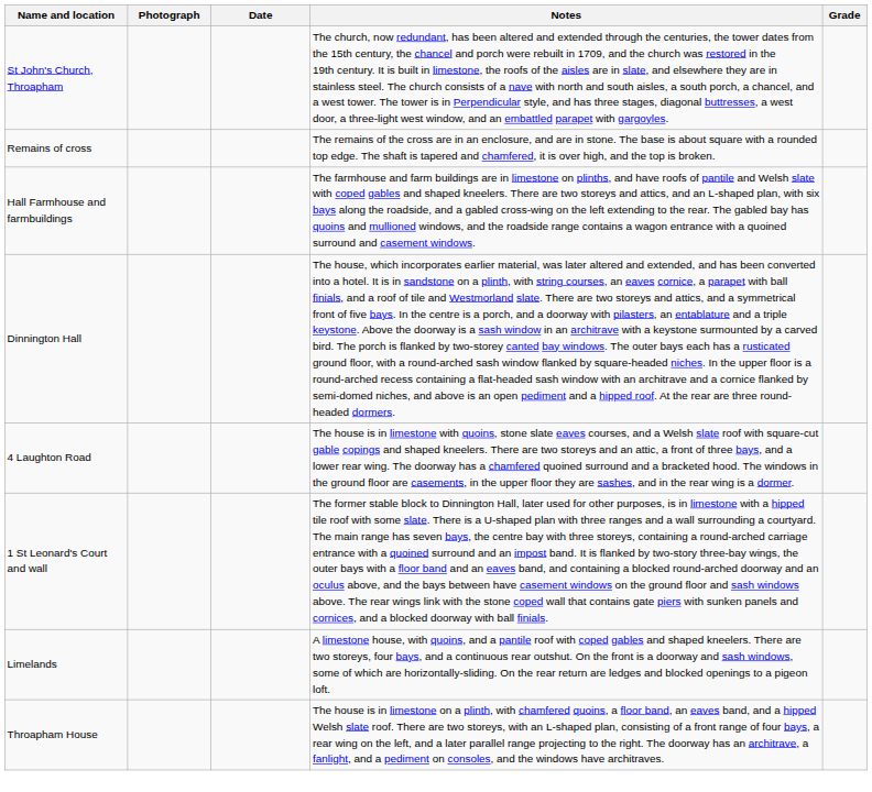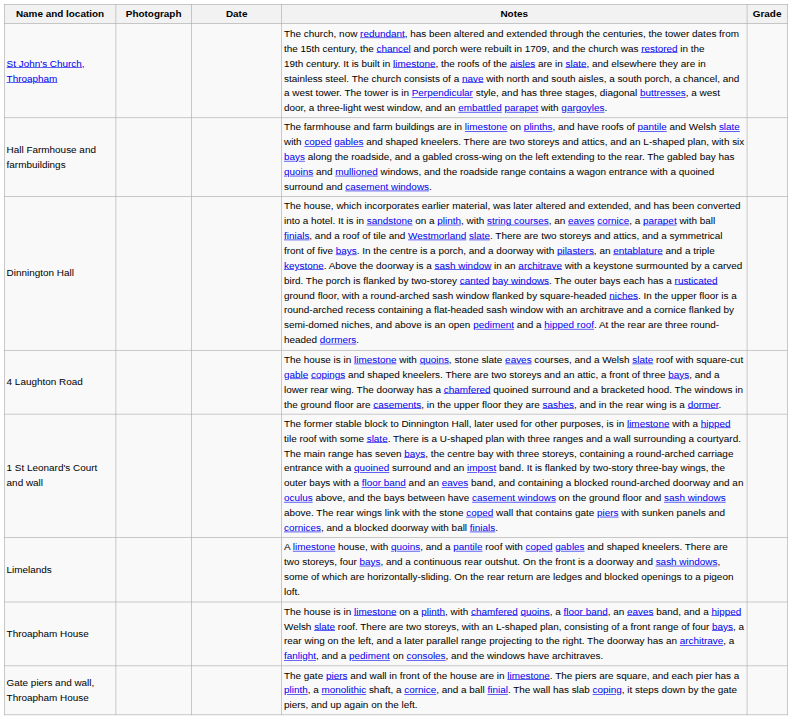- row: Remains of cross | The remains of the cross are in an enclosure, and are in stone. The base is about square with a rounded top edge. The shaft is tapered and chamfered, it is over high, and the top is broken.
+ row: Gate piers and wall, Throapham House | The gate piers and wall in front of the house are in limestone. The piers are square, and each pier has a plinth, a monolithic shaft, a cornice, and a ball finial. The wall has slab coping, it steps down by the gate piers, and up again on the left.
